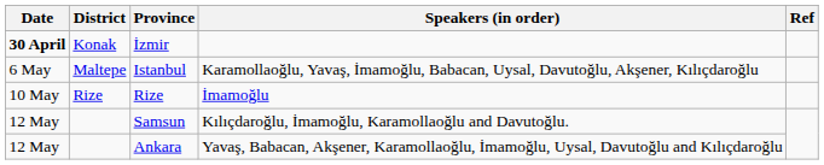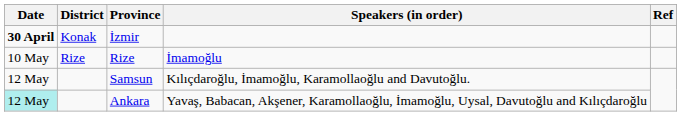- row: 6 May | Maltepe | Istanbul | Karamollaoğlu, Yavaş, İmamoğlu, Babacan, Uysal, Davutoğlu, Akşener, Kılıçdaroğlu
Ankara | Date: no background -> paleturquoise background
